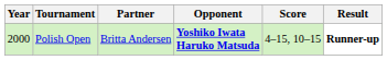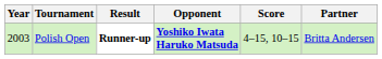columns swapped: Partner <-> Result
Polish Open | Year: 2000 -> 2003
